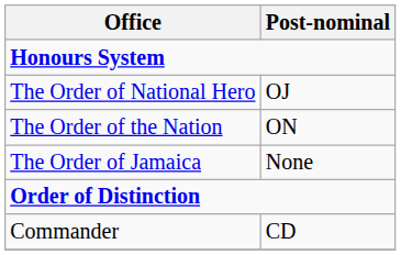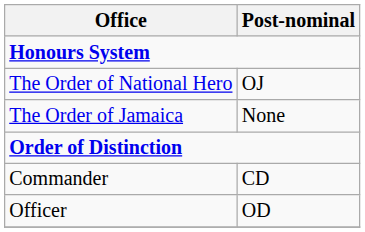- row: The Order of the Nation | ON
+ row: Officer | OD
